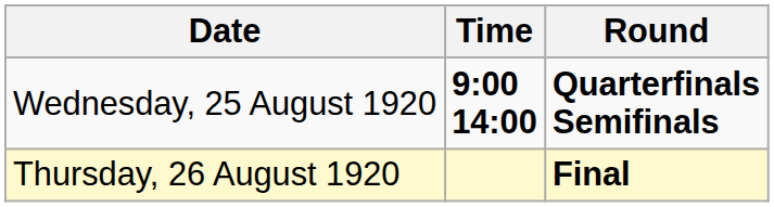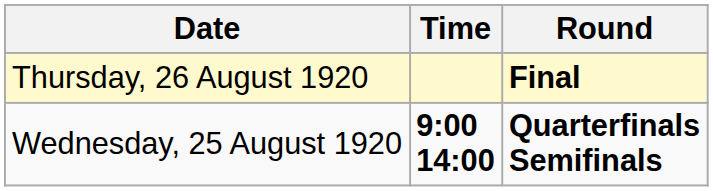rows swapped: Wednesday, 25 August 1920 <-> Thursday, 26 August 1920
